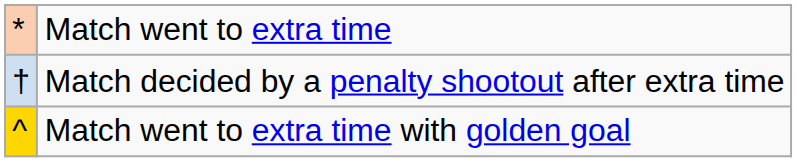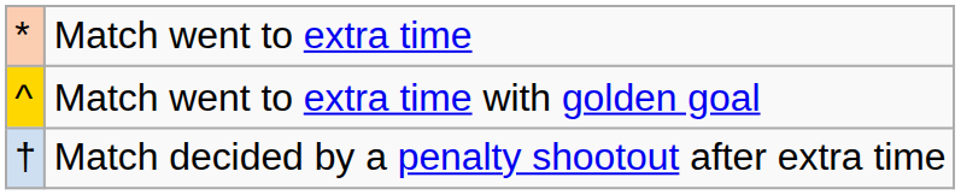rows swapped: Match went to extra time with golden goal <-> Match decided by a penalty shootout after extra time
